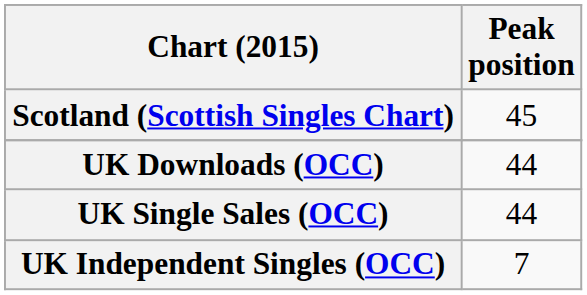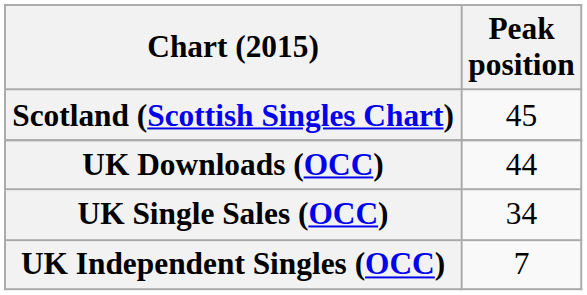UK Single Sales (OCC) | Peak position: 44 -> 34
